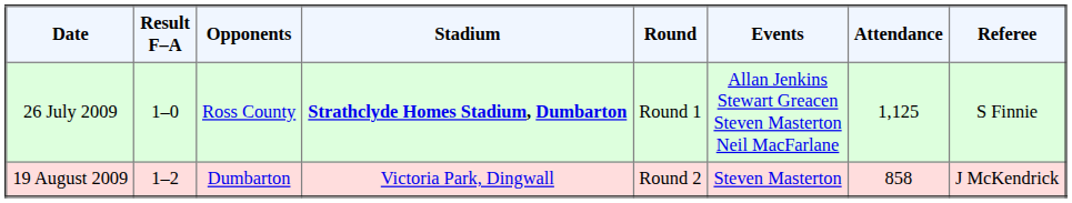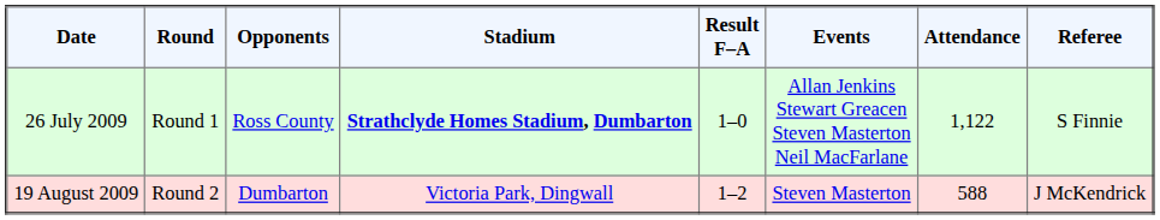columns swapped: Round <-> Result F–A
26 July 2009 | Attendance: 1,125 -> 1,122
19 August 2009 | Attendance: 858 -> 588
